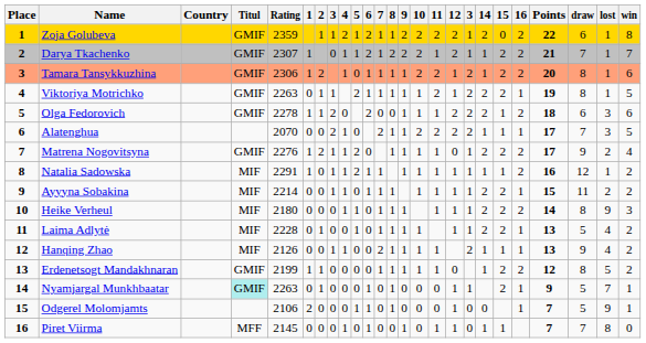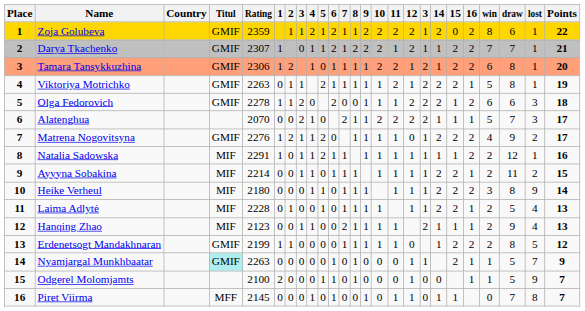columns swapped: win <-> Points
Hanqing Zhao | Rating: 2126 -> 2123
Nyamjargal Munkhbaatar | 2: 1 -> 0
Odgerel Molomjamts | Rating: 2106 -> 2100
